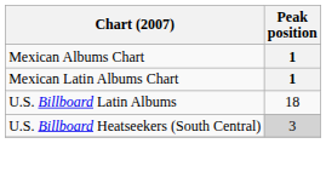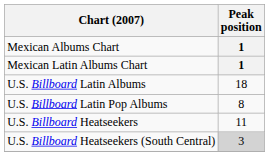+ row: U.S. Billboard Latin Pop Albums | 8
+ row: U.S. Billboard Heatseekers | 11
